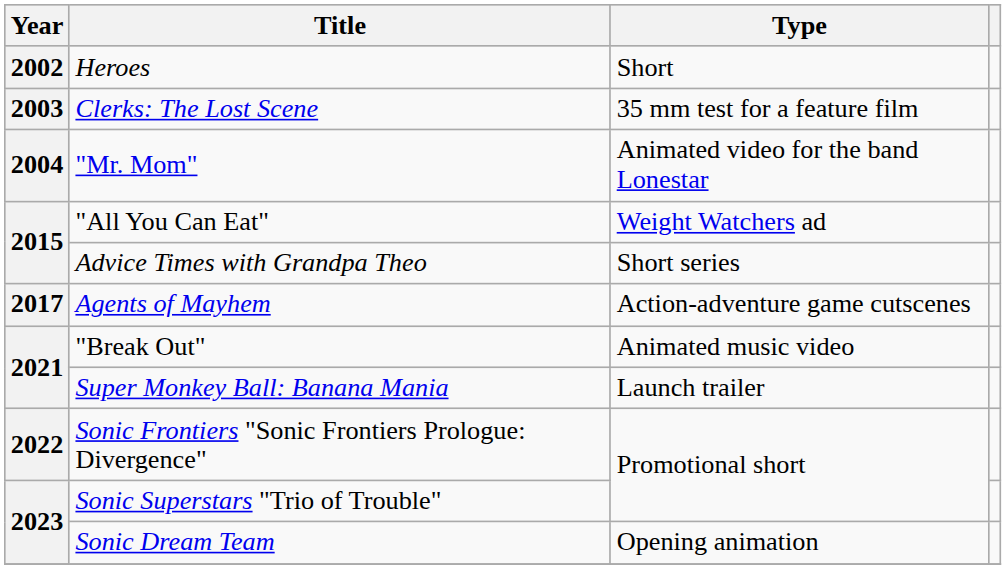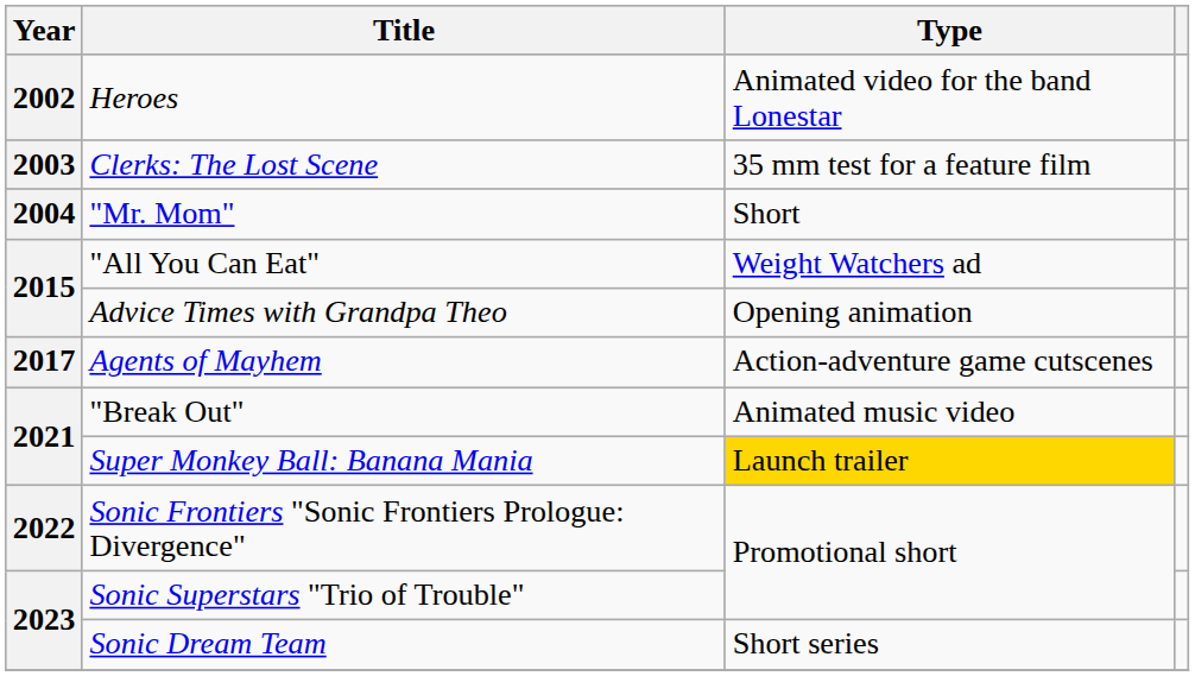Heroes | Type: Short -> Animated video for the band Lonestar
"Mr. Mom" | Type: Animated video for the band Lonestar -> Short
Advice Times with Grandpa Theo | Type: Short series -> Opening animation
Super Monkey Ball: Banana Mania | Type: no background -> gold background
Sonic Dream Team | Type: Opening animation -> Short series
